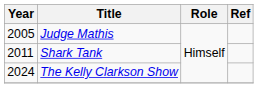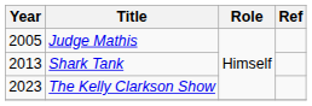Shark Tank | Year: 2011 -> 2013
The Kelly Clarkson Show | Year: 2024 -> 2023
